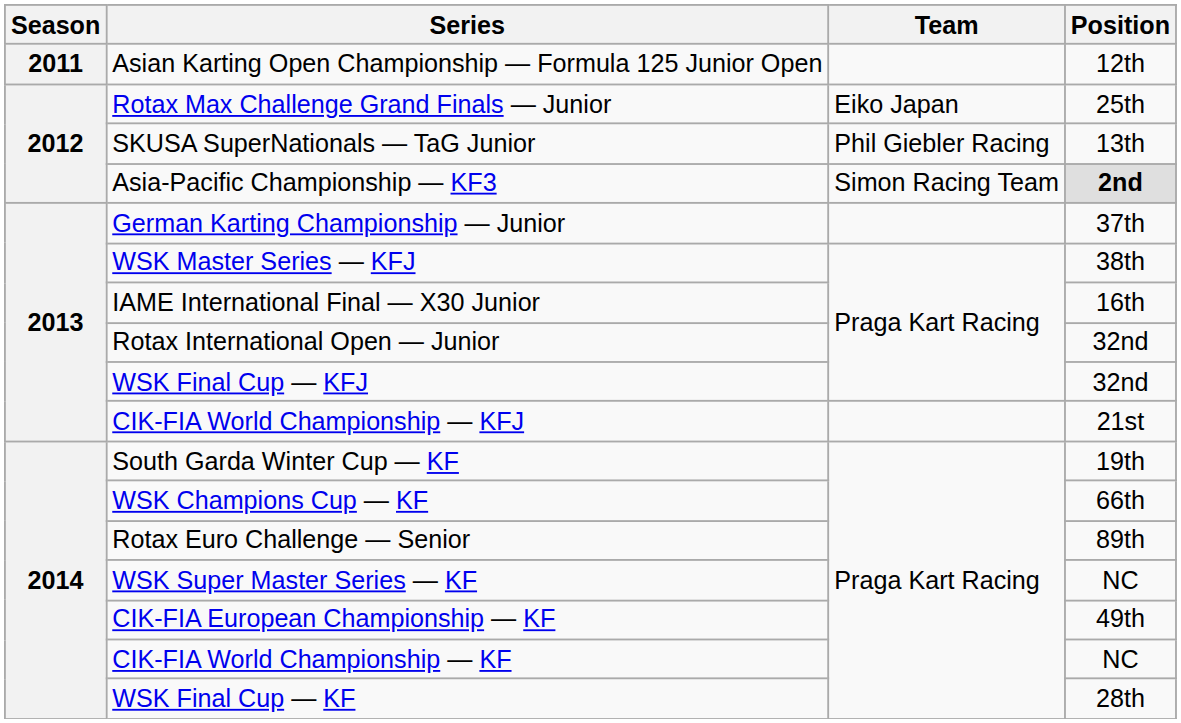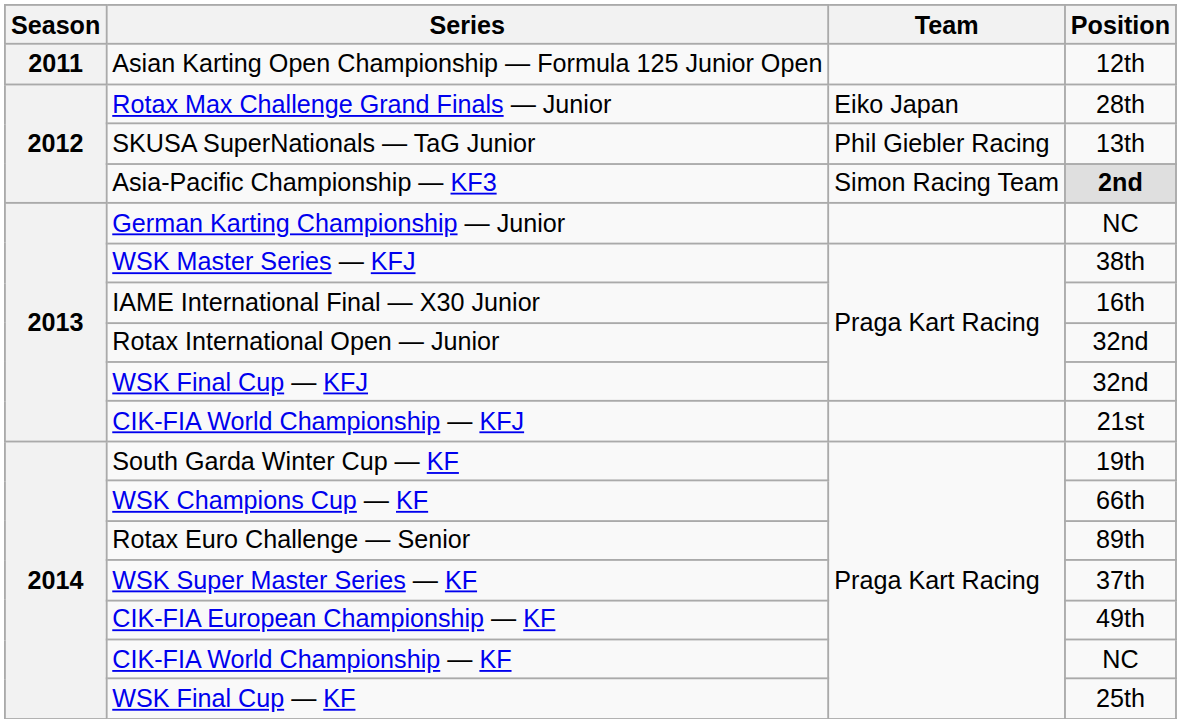Rotax Max Challenge Grand Finals — Junior | Position: 25th -> 28th
German Karting Championship — Junior | Position: 37th -> NC
WSK Super Master Series — KF | Position: NC -> 37th
WSK Final Cup — KF | Position: 28th -> 25th
